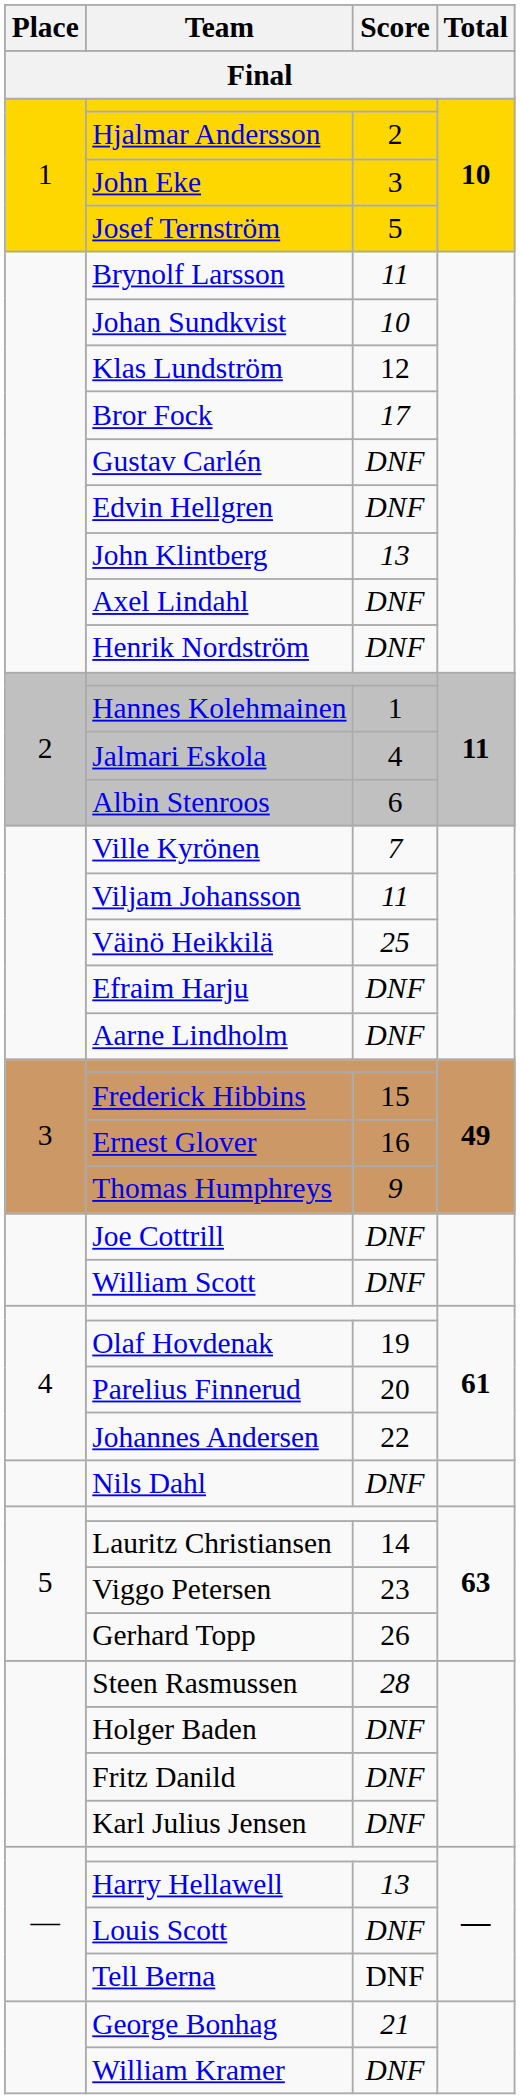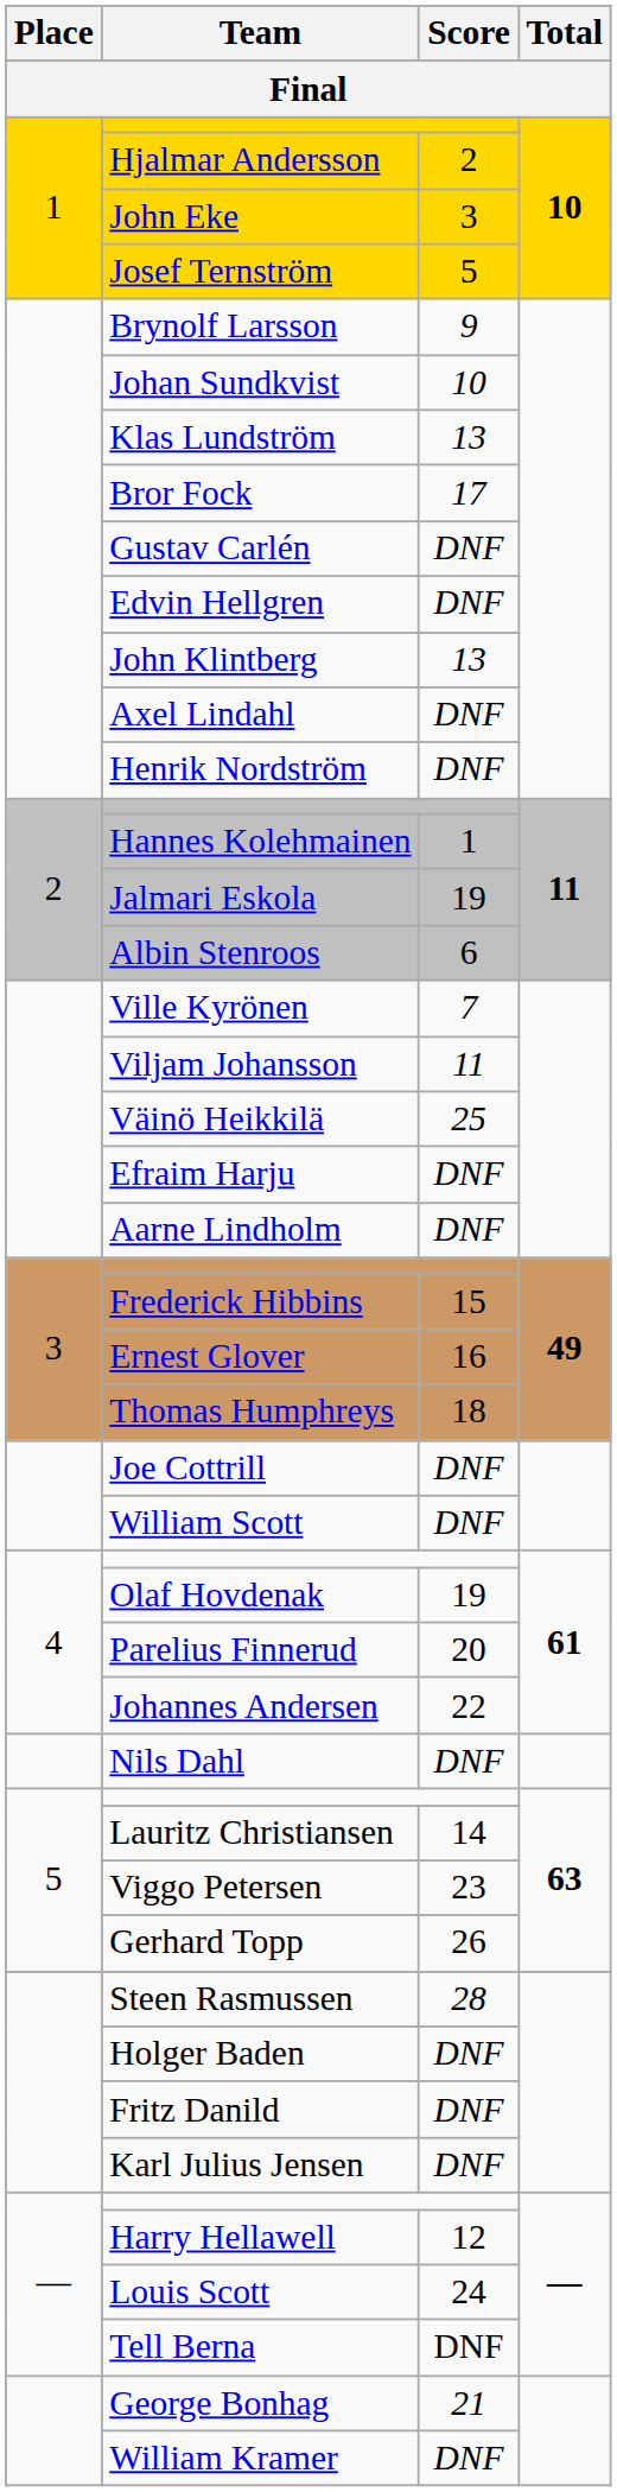Brynolf Larsson | Score: 11 -> 9
Klas Lundström | Score: 12 -> 13
Jalmari Eskola | Score: 4 -> 19
Thomas Humphreys | Score: 9 -> 18
Harry Hellawell | Score: 13 -> 12
Louis Scott | Score: DNF -> 24
